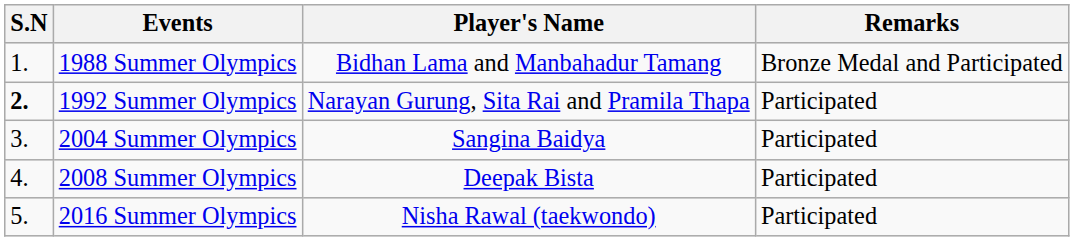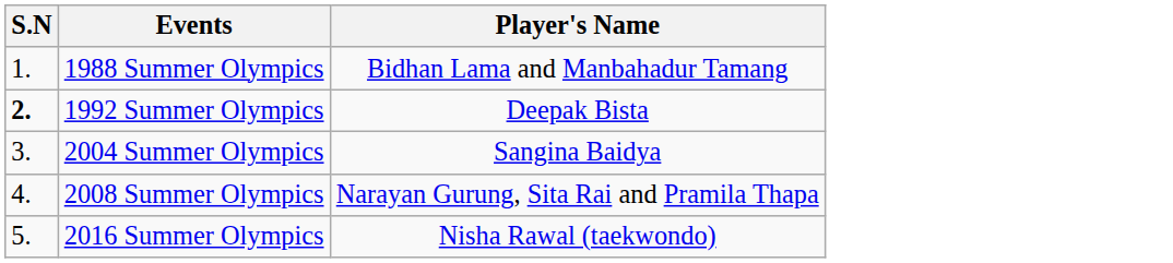- column: Remarks | Bronze Medal and Participated | Participated | Participated | Participated | Participated
1992 Summer Olympics | Player's Name: Narayan Gurung, Sita Rai and Pramila Thapa -> Deepak Bista
2008 Summer Olympics | Player's Name: Deepak Bista -> Narayan Gurung, Sita Rai and Pramila Thapa
